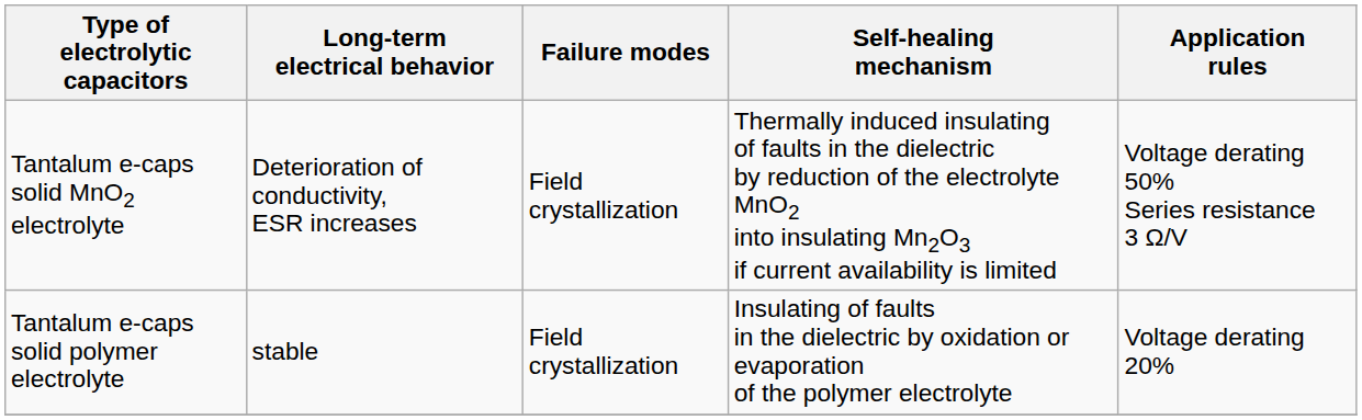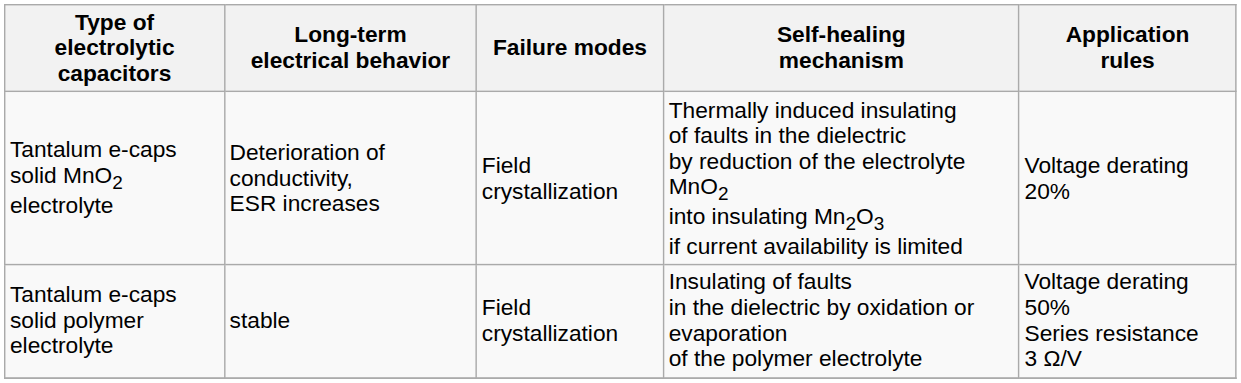Tantalum e-caps solid MnO2 electrolyte | Application rules: Voltage derating 50% Series resistance 3 Ω/V -> Voltage derating 20%
Tantalum e-caps solid polymer electrolyte | Application rules: Voltage derating 20% -> Voltage derating 50% Series resistance 3 Ω/V
